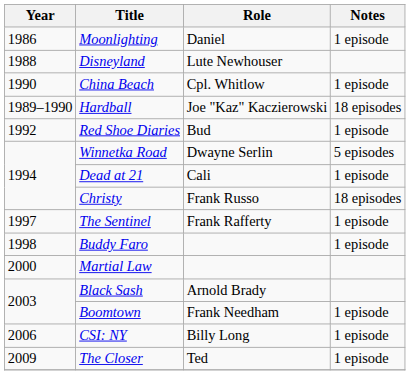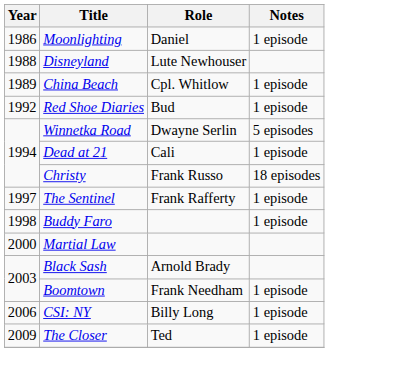China Beach | Year: 1990 -> 1989
- row: 1989–1990 | Hardball | Joe "Kaz" Kaczierowski | 18 episodes
